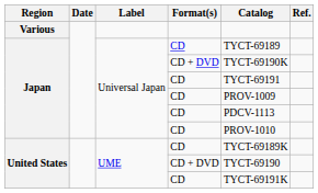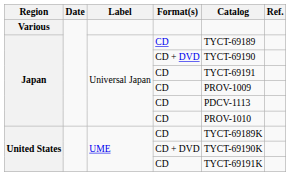Japan / CD + DVD | Catalog: TYCT-69190K -> TYCT-69190
United States / CD + DVD | Catalog: TYCT-69190 -> TYCT-69190K
